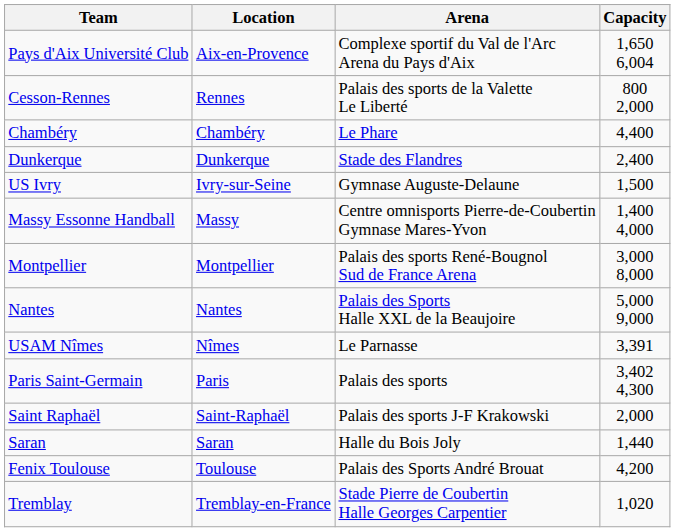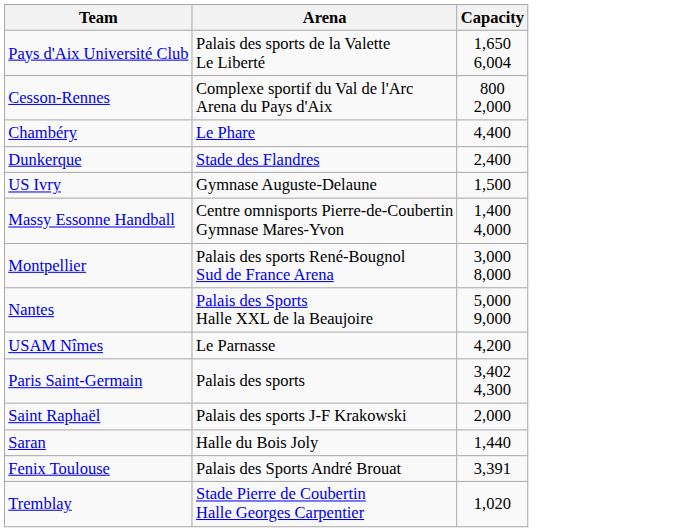- column: Location | Aix-en-Provence | Rennes | Chambéry | Dunkerque | Ivry-sur-Seine | Massy | Montpellier | Nantes | Nîmes | Paris | Saint-Raphaël | Saran | Toulouse | Tremblay-en-France
Pays d'Aix Université Club | Arena: Complexe sportif du Val de l'Arc Arena du Pays d'Aix -> Palais des sports de la Valette Le Liberté
Cesson-Rennes | Arena: Palais des sports de la Valette Le Liberté -> Complexe sportif du Val de l'Arc Arena du Pays d'Aix
USAM Nîmes | Capacity: 3,391 -> 4,200
Fenix Toulouse | Capacity: 4,200 -> 3,391
